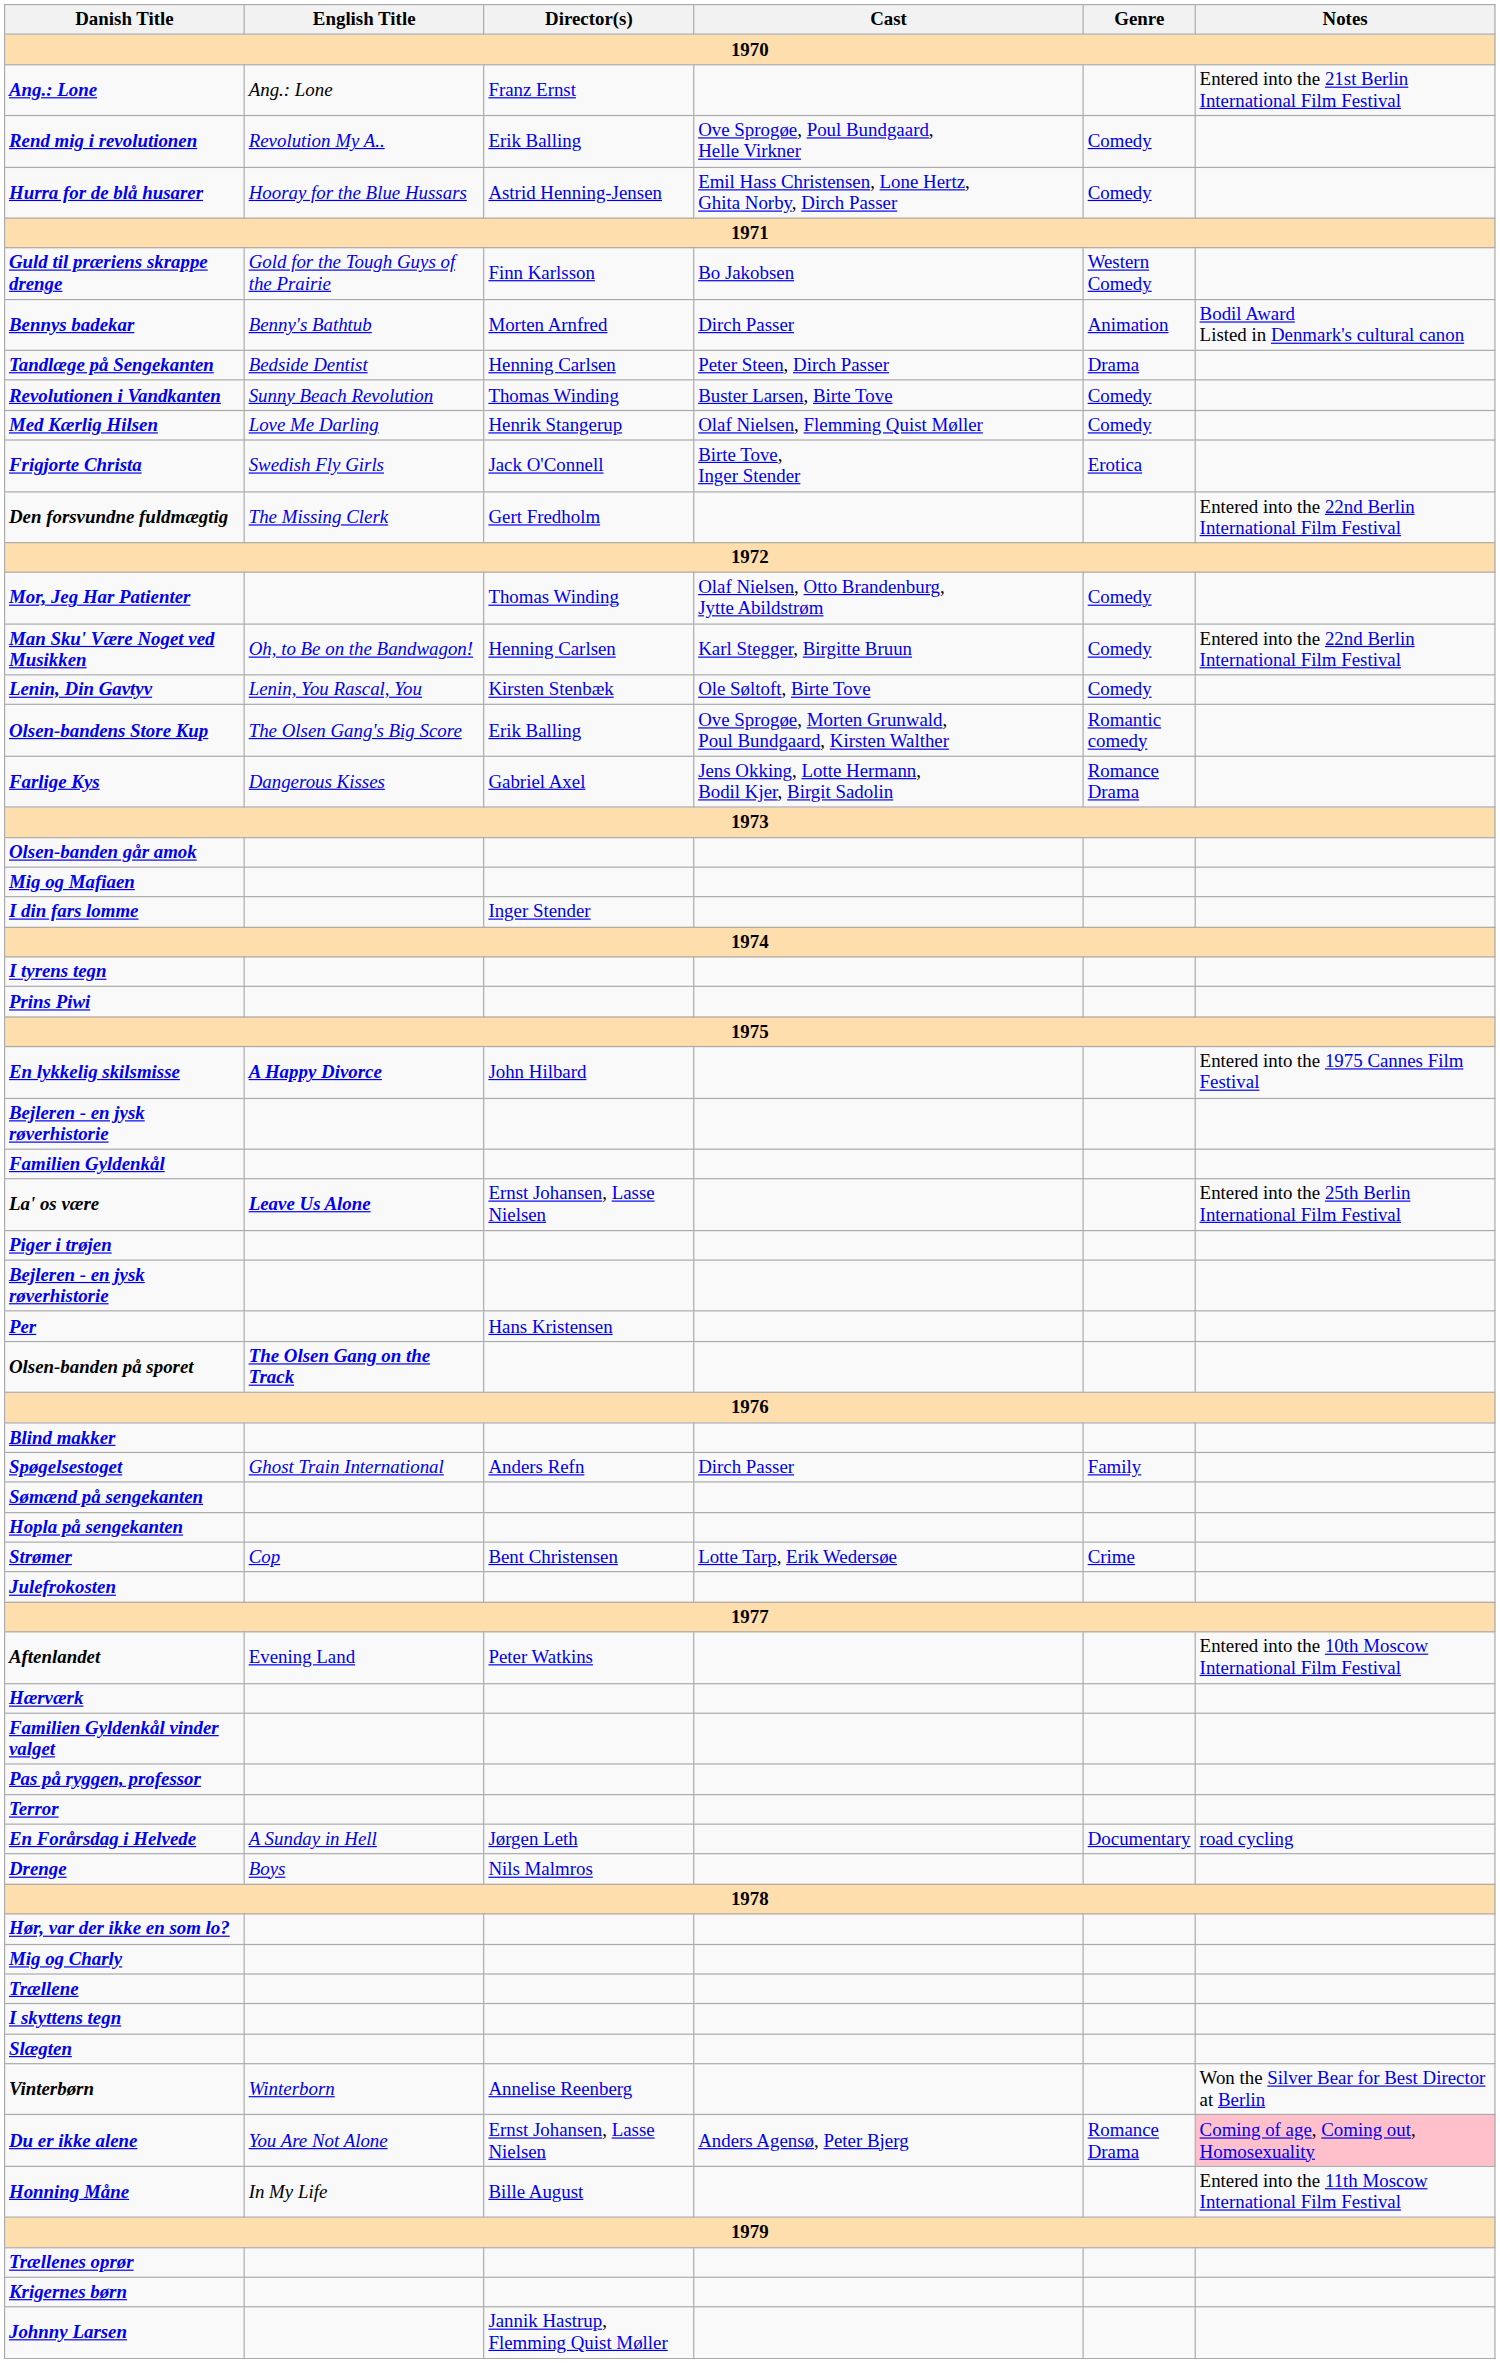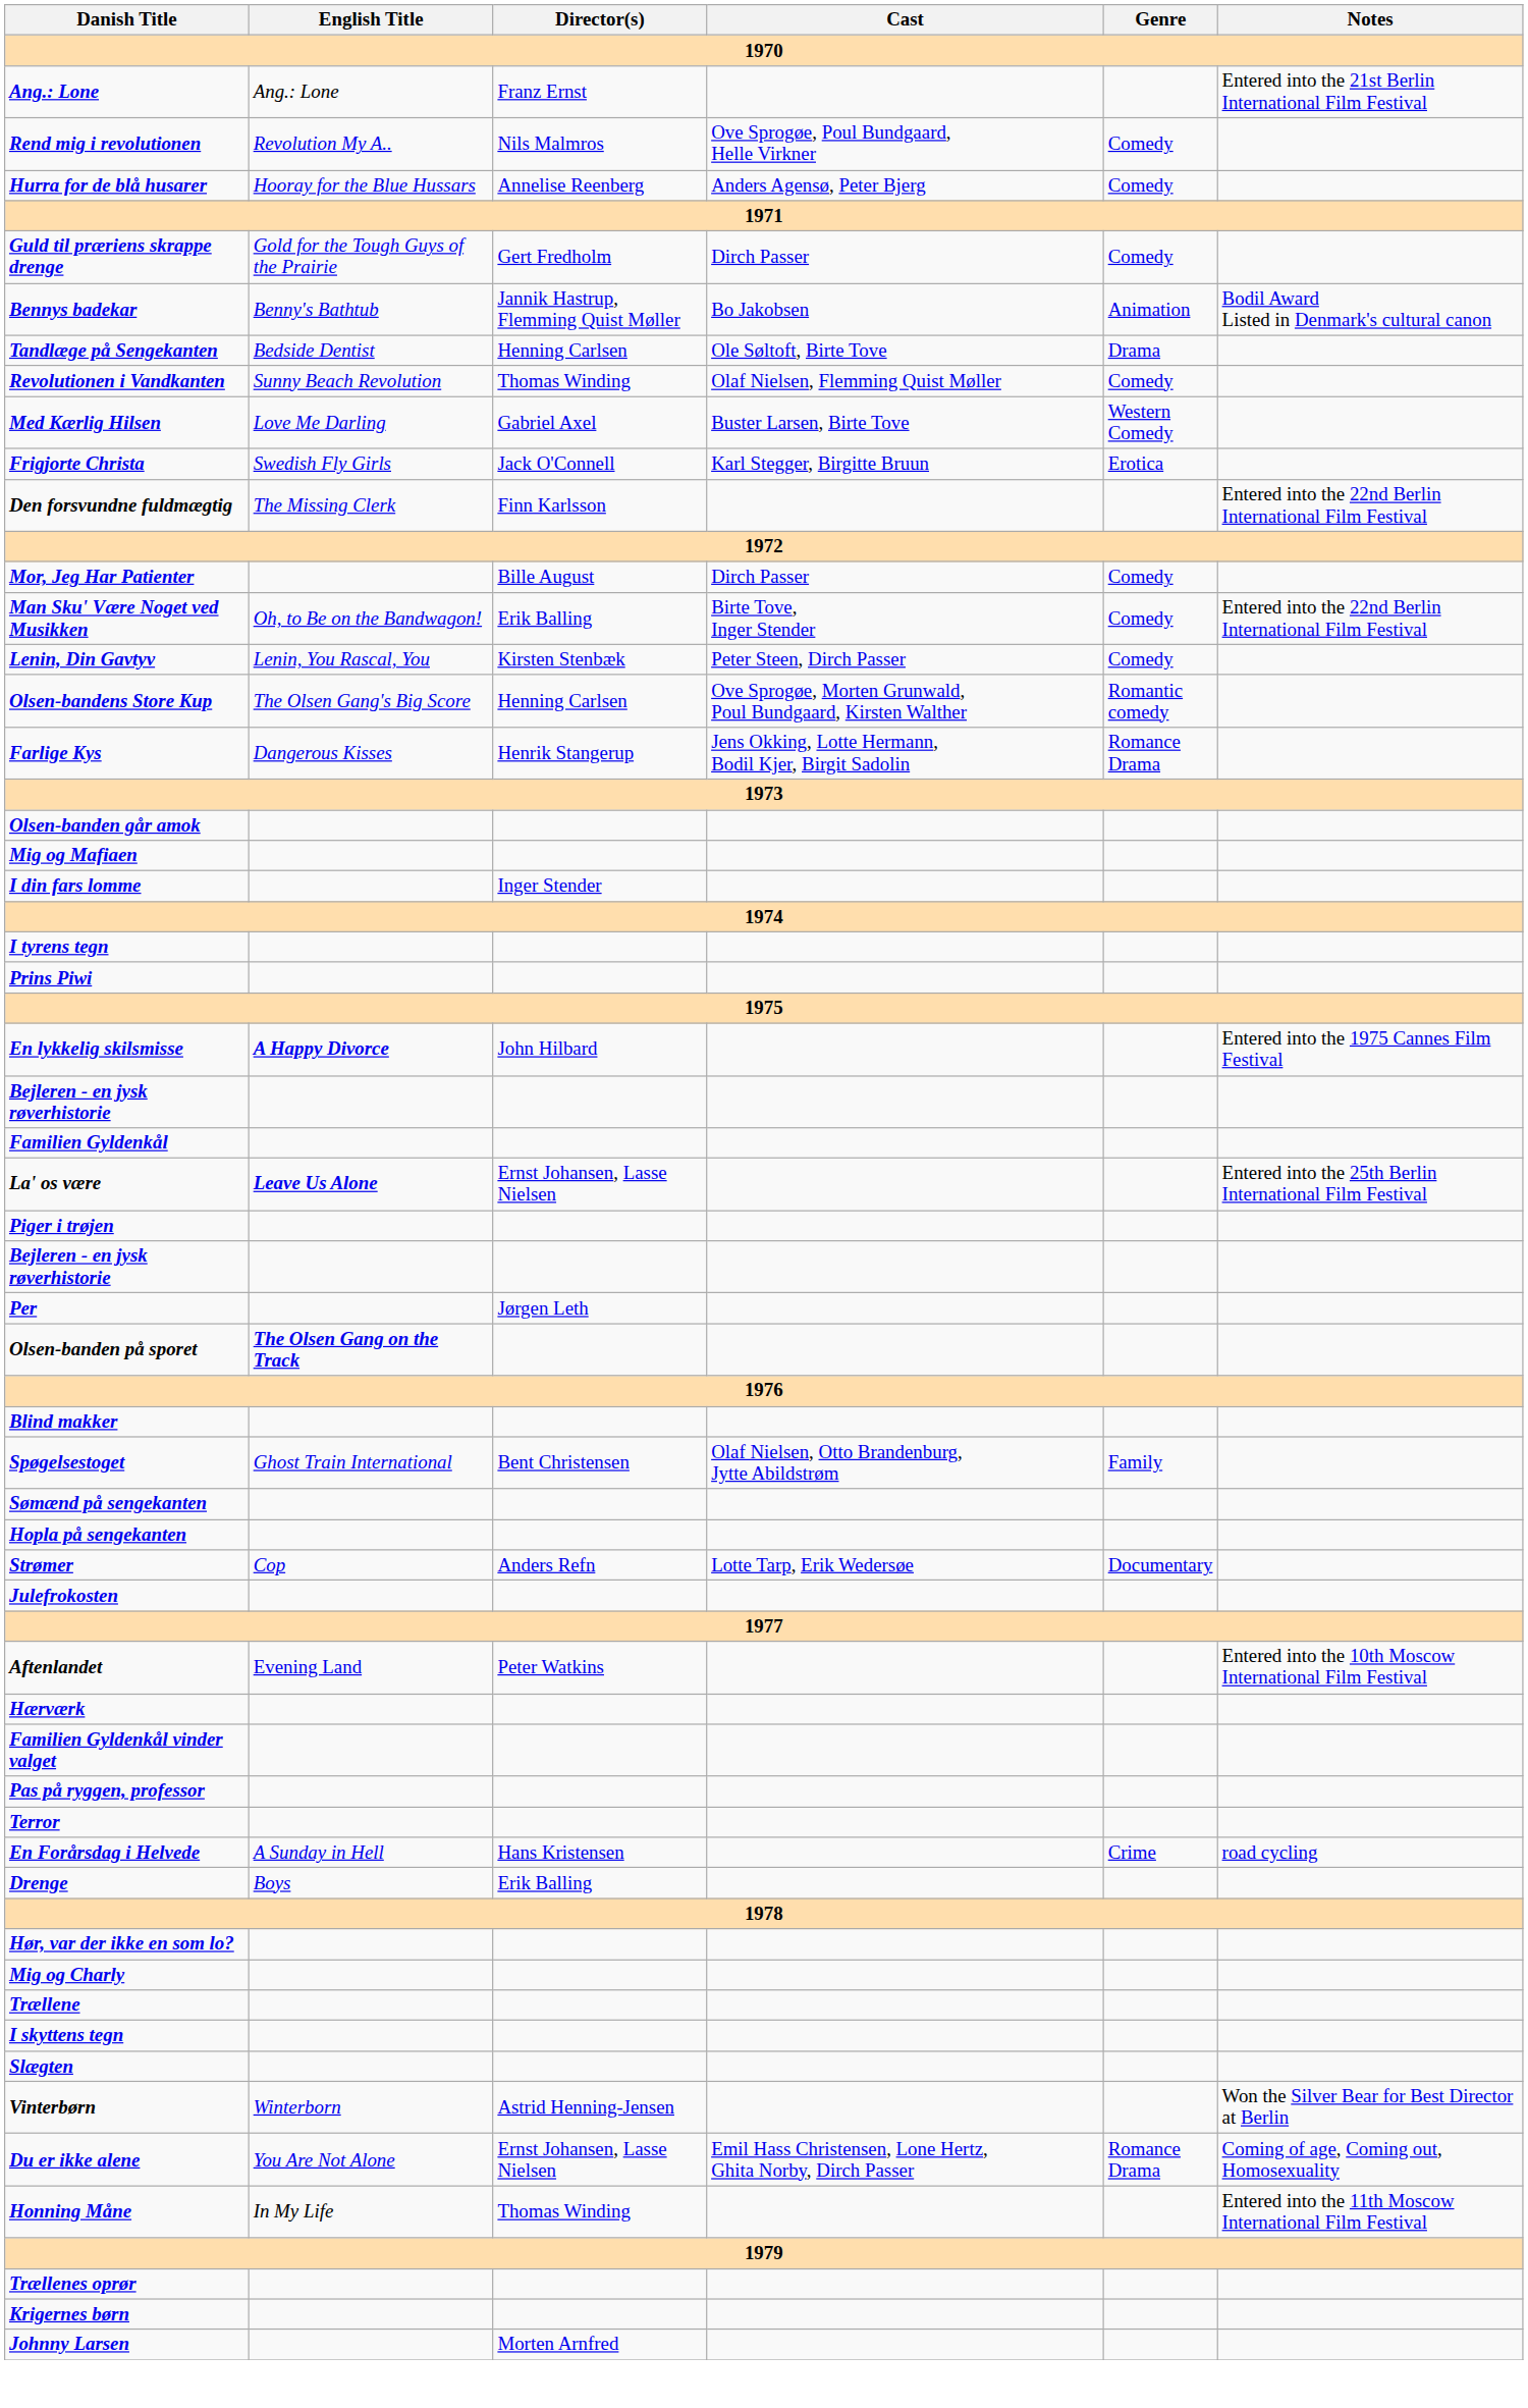Rend mig i revolutionen | Director(s): Erik Balling -> Nils Malmros
Hurra for de blå husarer | Director(s): Astrid Henning-Jensen -> Annelise Reenberg
Hurra for de blå husarer | Cast: Emil Hass Christensen, Lone Hertz, Ghita Norby, Dirch Passer -> Anders Agensø, Peter Bjerg
Guld til præriens skrappe drenge | Director(s): Finn Karlsson -> Gert Fredholm
Guld til præriens skrappe drenge | Cast: Bo Jakobsen -> Dirch Passer
Guld til præriens skrappe drenge | Genre: Western Comedy -> Comedy
Bennys badekar | Director(s): Morten Arnfred -> Jannik Hastrup, Flemming Quist Møller
Bennys badekar | Cast: Dirch Passer -> Bo Jakobsen
Tandlæge på Sengekanten | Cast: Peter Steen, Dirch Passer -> Ole Søltoft, Birte Tove
Revolutionen i Vandkanten | Cast: Buster Larsen, Birte Tove -> Olaf Nielsen, Flemming Quist Møller
Med Kærlig Hilsen | Director(s): Henrik Stangerup -> Gabriel Axel
Med Kærlig Hilsen | Cast: Olaf Nielsen, Flemming Quist Møller -> Buster Larsen, Birte Tove
Med Kærlig Hilsen | Genre: Comedy -> Western Comedy
Frigjorte Christa | Cast: Birte Tove, Inger Stender -> Karl Stegger, Birgitte Bruun
Den forsvundne fuldmægtig | Director(s): Gert Fredholm -> Finn Karlsson
Mor, Jeg Har Patienter | Director(s): Thomas Winding -> Bille August
Mor, Jeg Har Patienter | Cast: Olaf Nielsen, Otto Brandenburg, Jytte Abildstrøm -> Dirch Passer
Man Sku' Være Noget ved Musikken | Director(s): Henning Carlsen -> Erik Balling
Man Sku' Være Noget ved Musikken | Cast: Karl Stegger, Birgitte Bruun -> Birte Tove, Inger Stender
Lenin, Din Gavtyv | Cast: Ole Søltoft, Birte Tove -> Peter Steen, Dirch Passer
Olsen-bandens Store Kup | Director(s): Erik Balling -> Henning Carlsen
Farlige Kys | Director(s): Gabriel Axel -> Henrik Stangerup
Per | Director(s): Hans Kristensen -> Jørgen Leth
Spøgelsestoget | Director(s): Anders Refn -> Bent Christensen
Spøgelsestoget | Cast: Dirch Passer -> Olaf Nielsen, Otto Brandenburg, Jytte Abildstrøm
Strømer | Director(s): Bent Christensen -> Anders Refn
Strømer | Genre: Crime -> Documentary
En Forårsdag i Helvede | Director(s): Jørgen Leth -> Hans Kristensen
En Forårsdag i Helvede | Genre: Documentary -> Crime
Drenge | Director(s): Nils Malmros -> Erik Balling
Vinterbørn | Director(s): Annelise Reenberg -> Astrid Henning-Jensen
Du er ikke alene | Cast: Anders Agensø, Peter Bjerg -> Emil Hass Christensen, Lone Hertz, Ghita Norby, Dirch Passer
Du er ikke alene | Notes: pink background -> no background
Honning Måne | Director(s): Bille August -> Thomas Winding
Johnny Larsen | Director(s): Jannik Hastrup, Flemming Quist Møller -> Morten Arnfred
